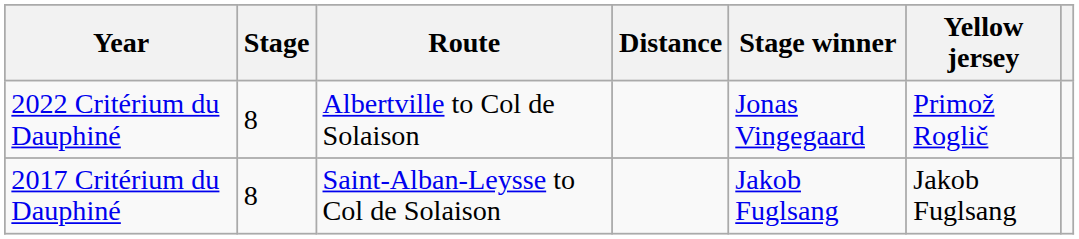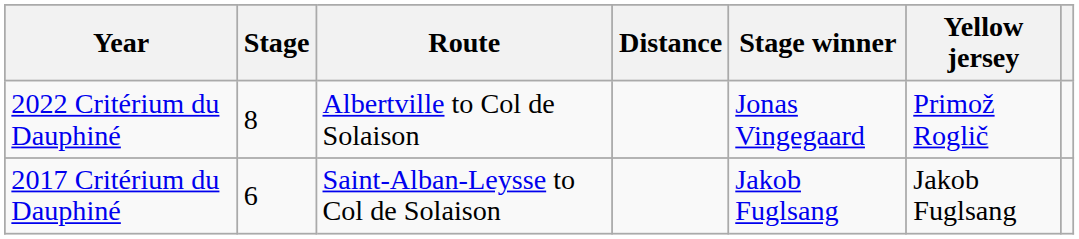2017 Critérium du Dauphiné | Stage: 8 -> 6
